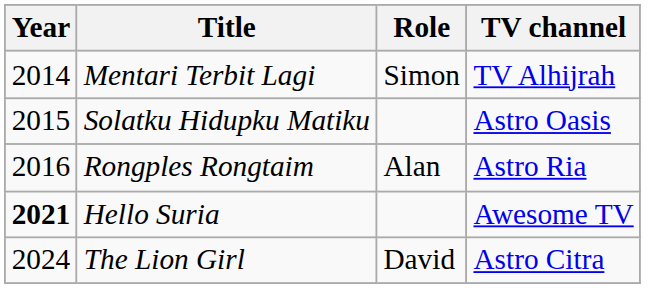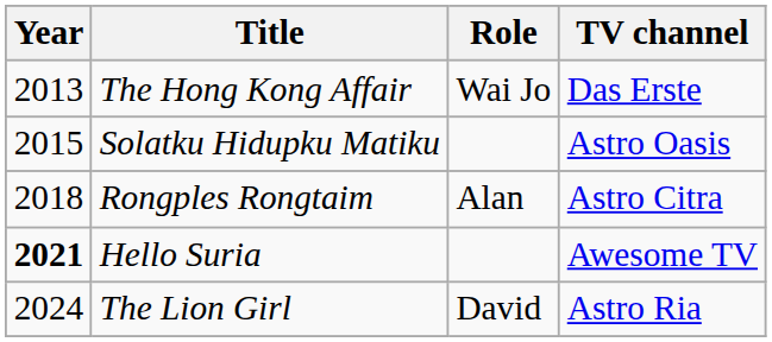+ row: 2013 | The Hong Kong Affair | Wai Jo | Das Erste
- row: 2014 | Mentari Terbit Lagi | Simon | TV Alhijrah
Rongples Rongtaim | Year: 2016 -> 2018
Rongples Rongtaim | TV channel: Astro Ria -> Astro Citra
The Lion Girl | TV channel: Astro Citra -> Astro Ria
